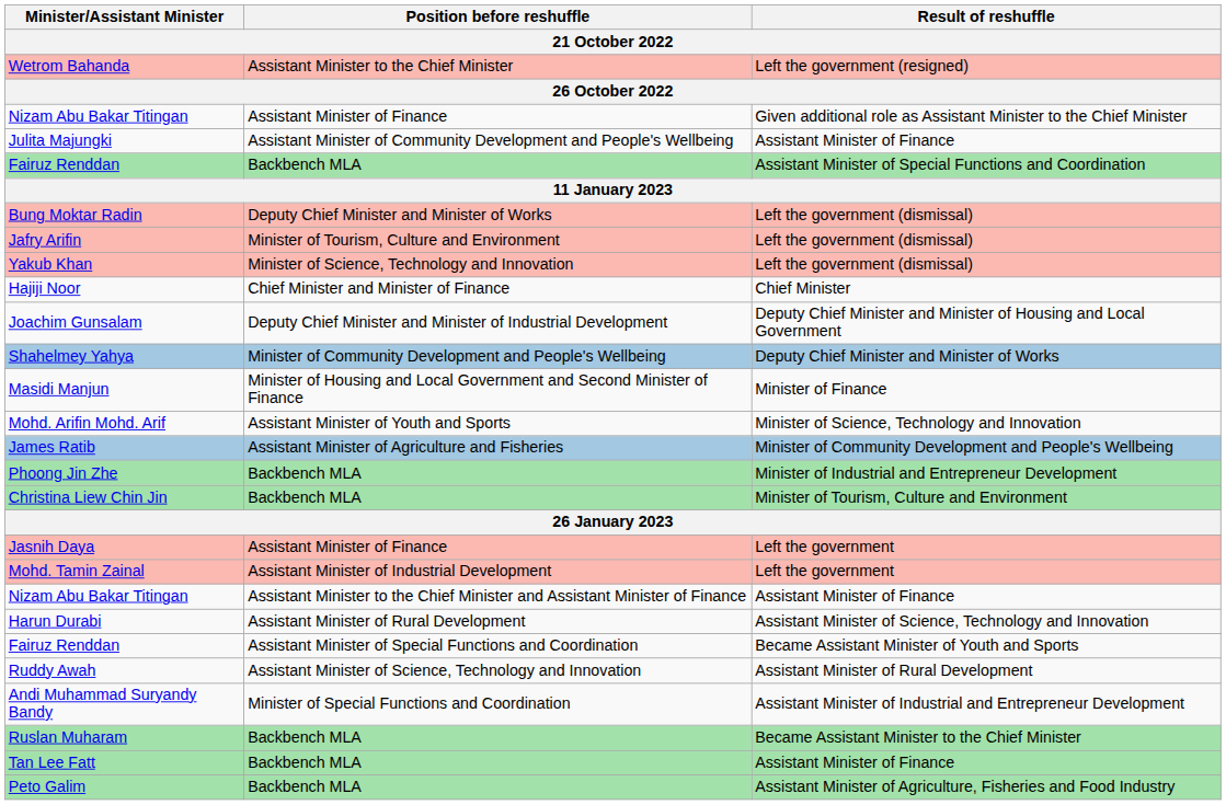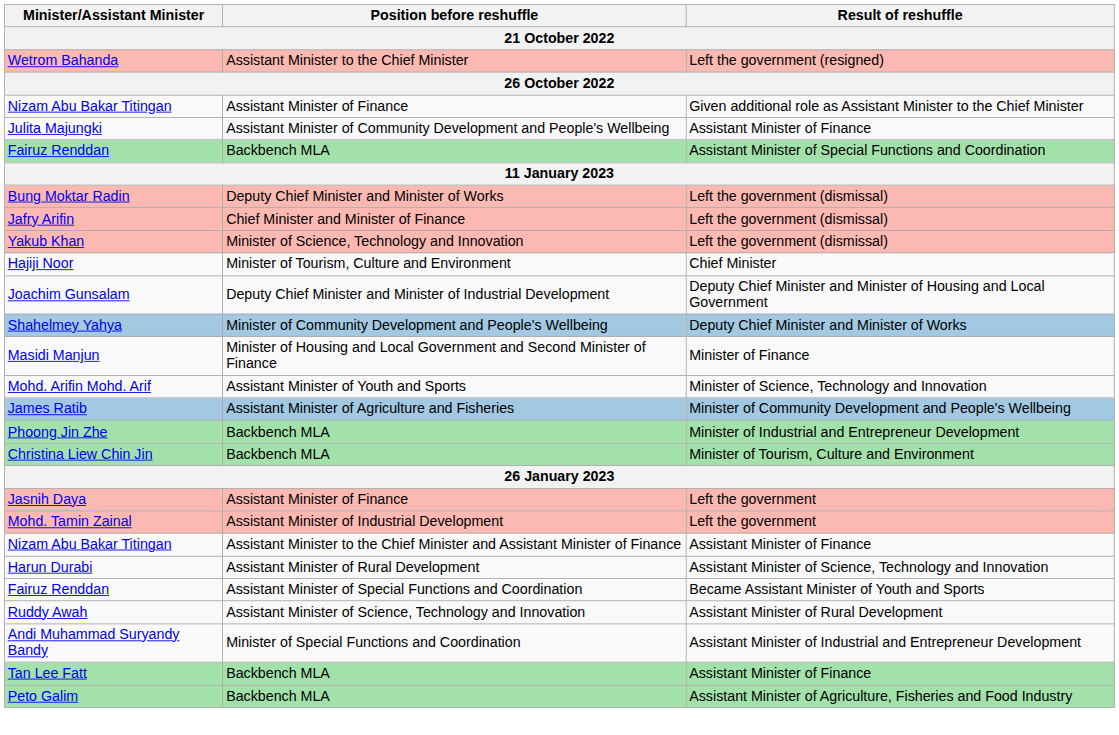Jafry Arifin | Position before reshuffle: Minister of Tourism, Culture and Environment -> Chief Minister and Minister of Finance
Hajiji Noor | Position before reshuffle: Chief Minister and Minister of Finance -> Minister of Tourism, Culture and Environment
- row: Ruslan Muharam | Backbench MLA | Became Assistant Minister to the Chief Minister
